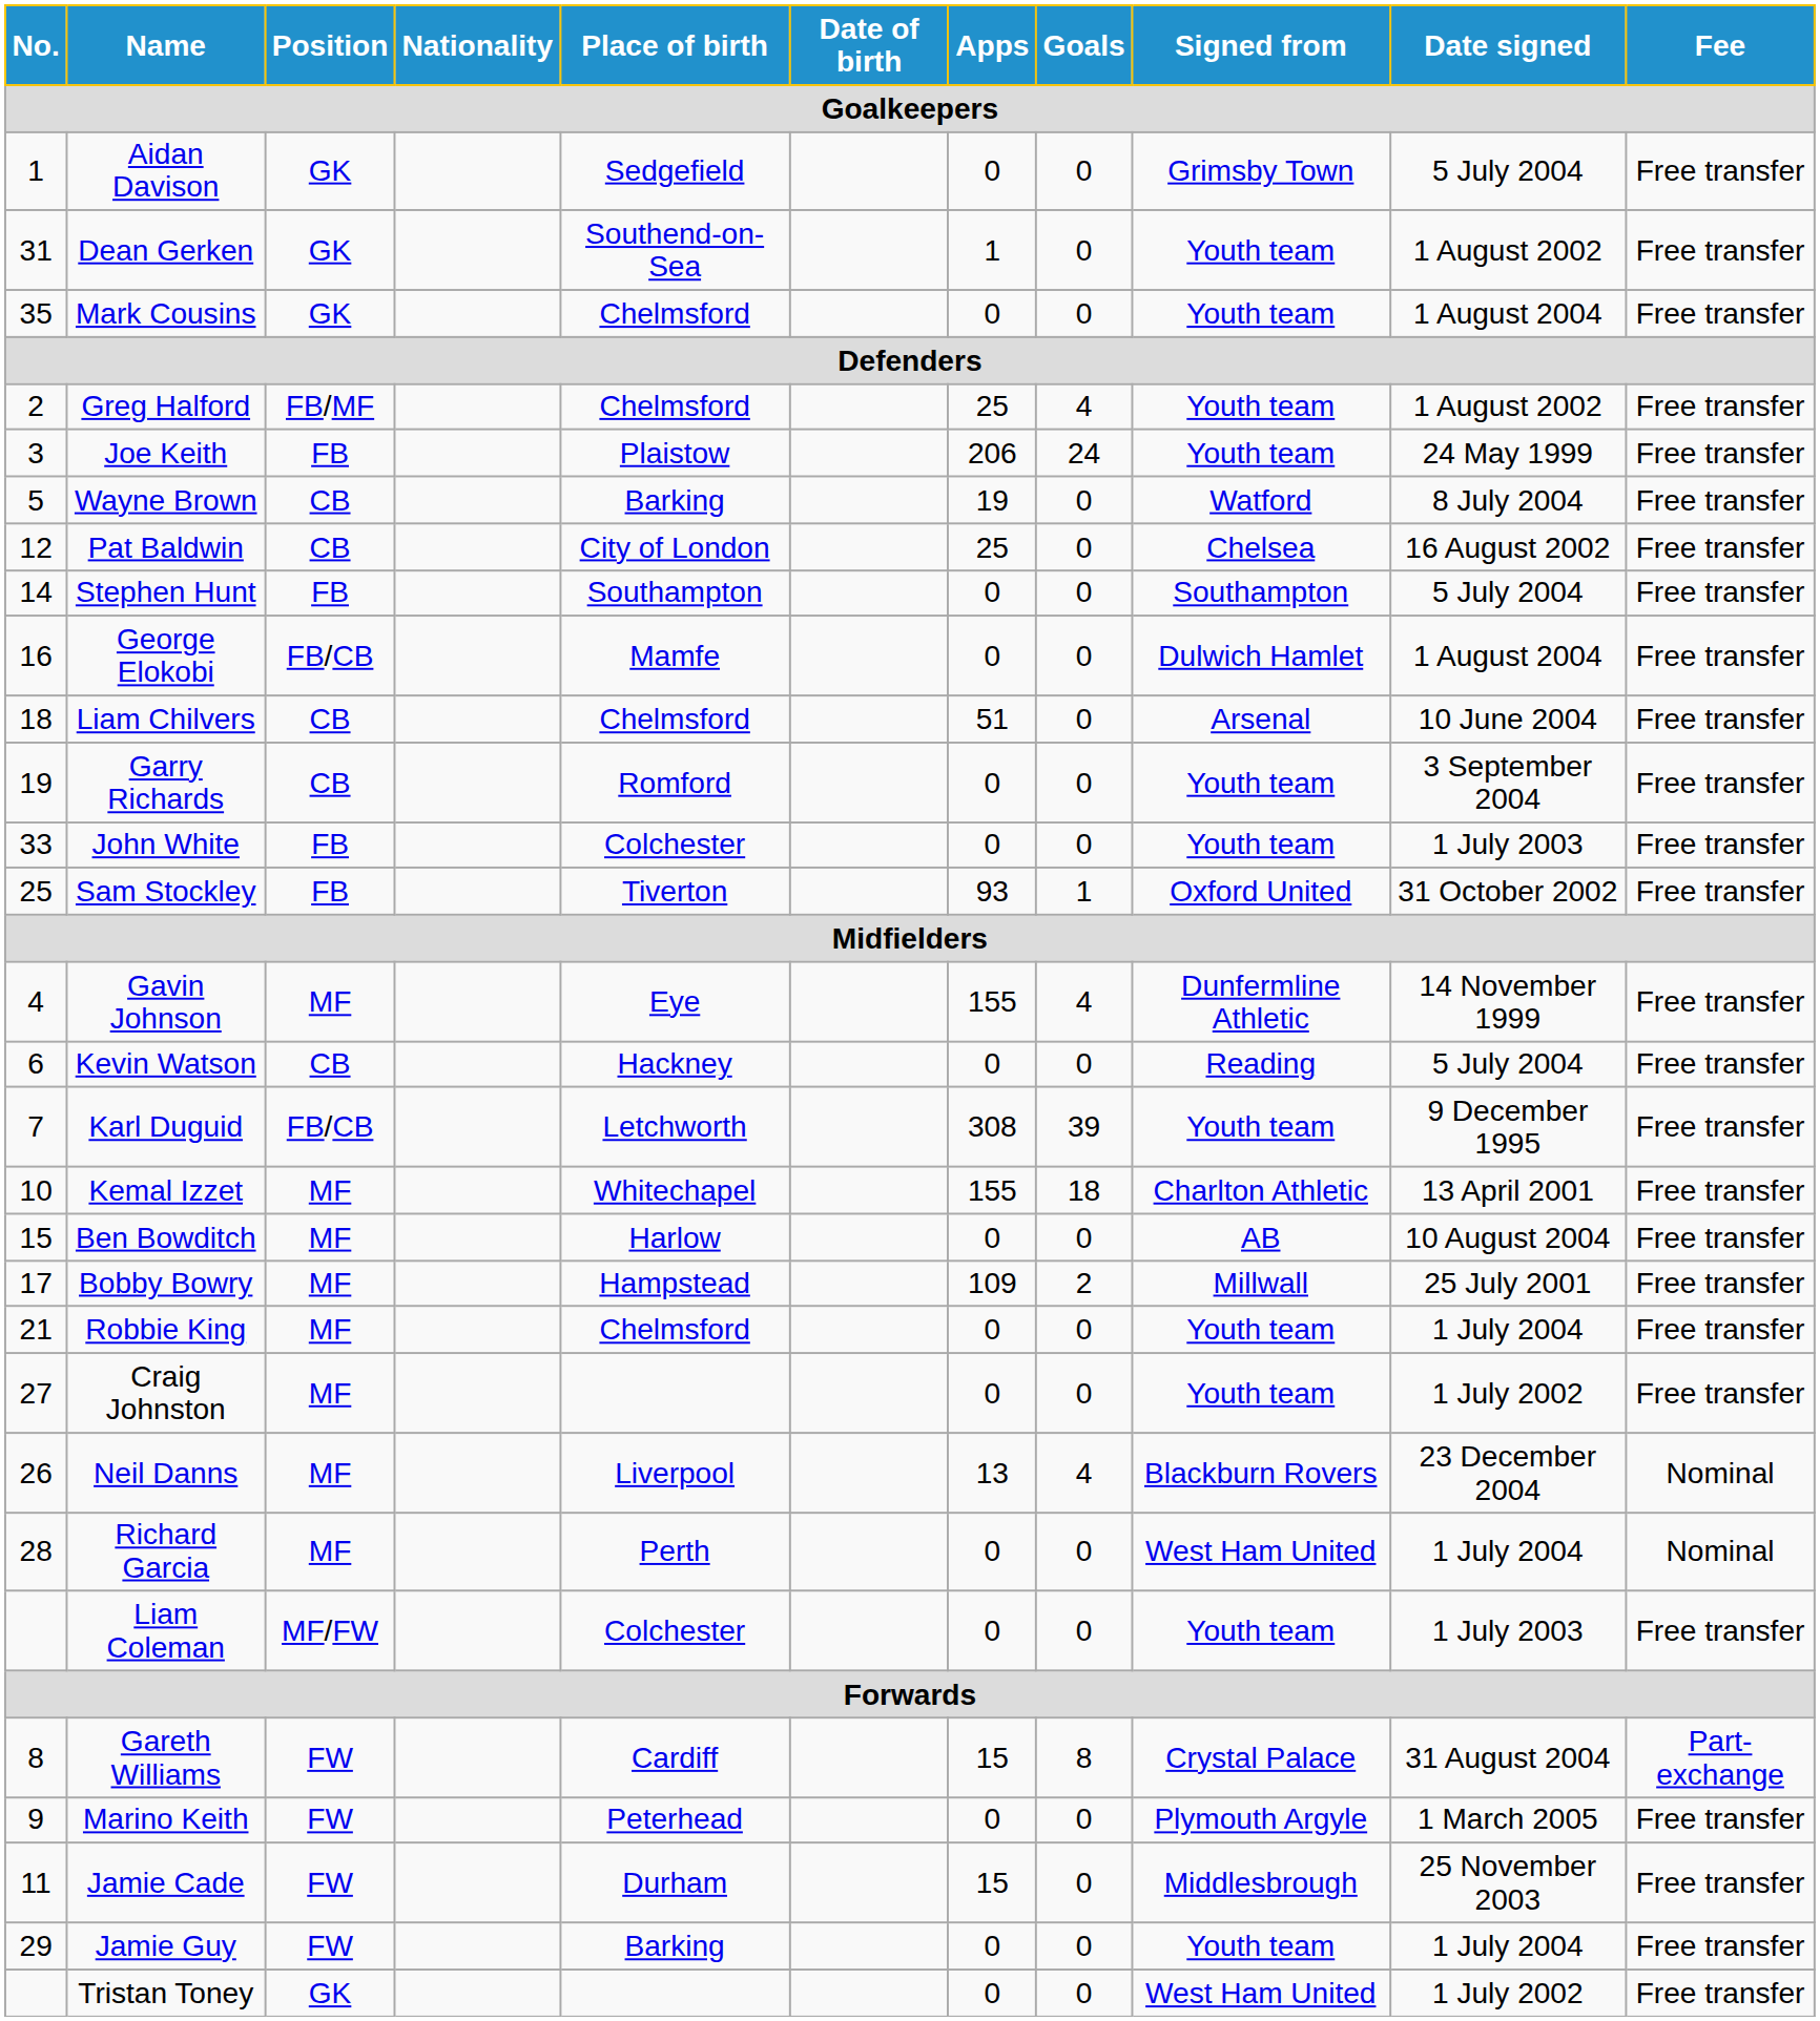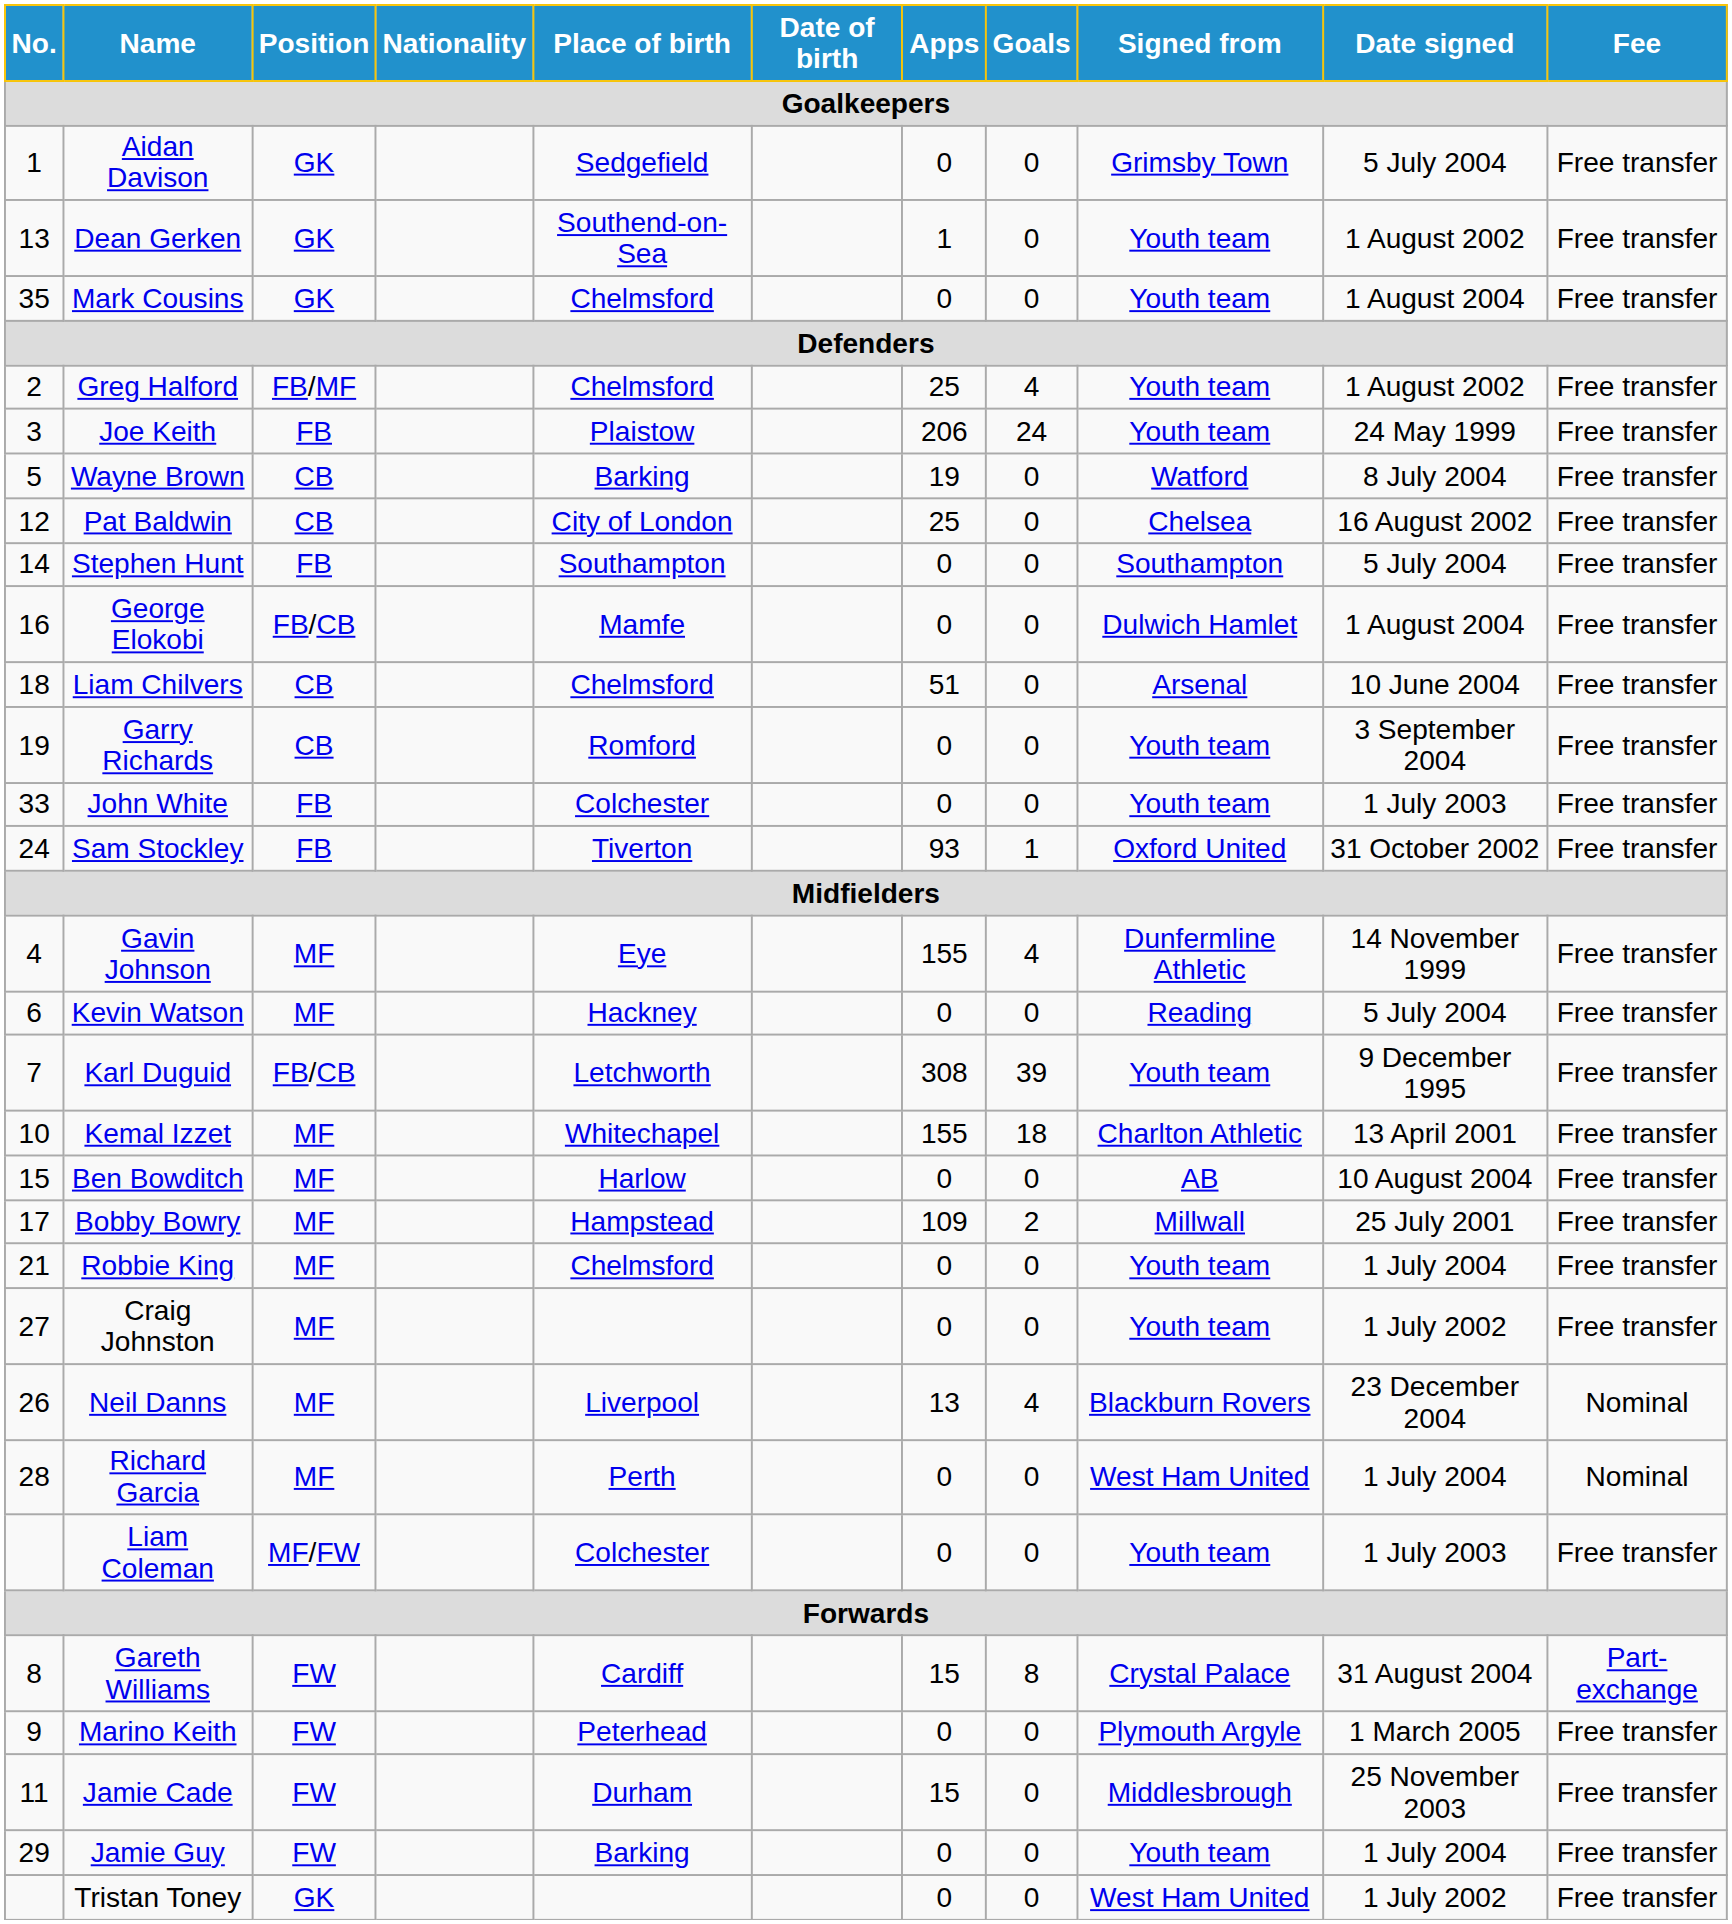Dean Gerken | No.: 31 -> 13
Sam Stockley | No.: 25 -> 24
Kevin Watson | Position: CB -> MF
